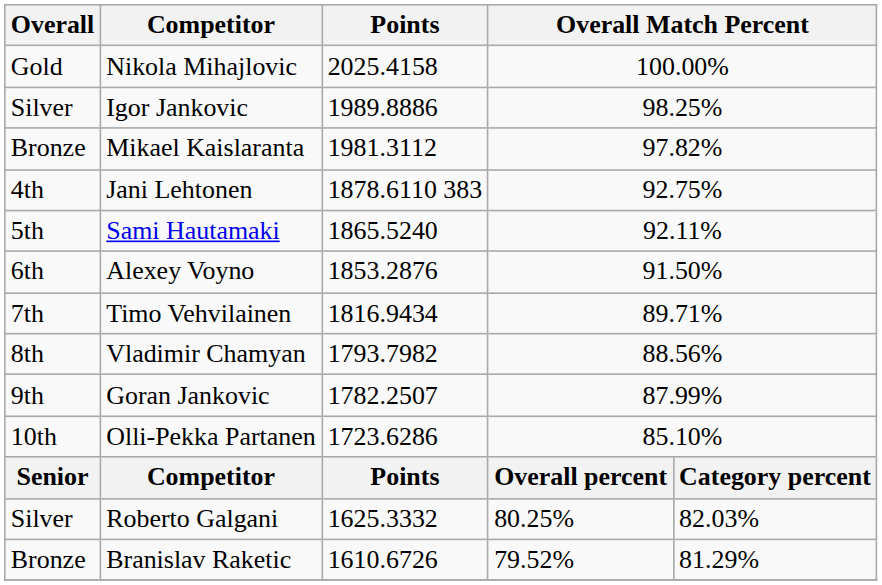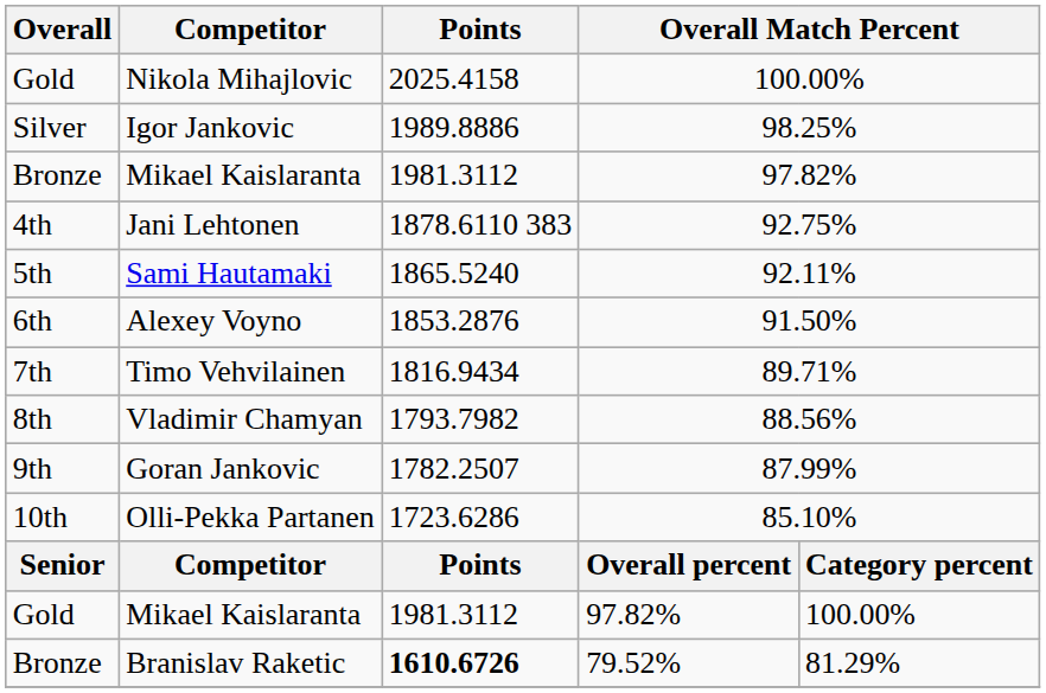+ row: Gold | Mikael Kaislaranta | 1981.3112 | 97.82% | 100.00%
- row: Silver | Roberto Galgani | 1625.3332 | 80.25% | 82.03%
Branislav Raketic | Points: normal -> bold
